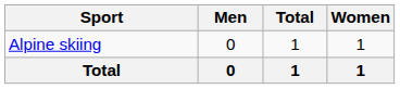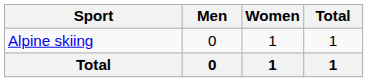columns swapped: Women <-> Total
